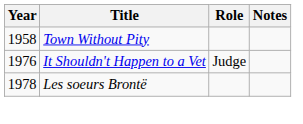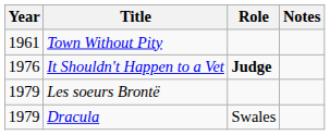Town Without Pity | Year: 1958 -> 1961
It Shouldn't Happen to a Vet | Role: normal -> bold
Les soeurs Brontë | Year: 1978 -> 1979
+ row: 1979 | Dracula | Swales
